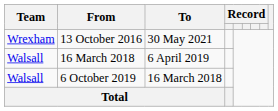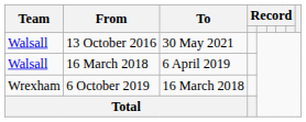13 October 2016 | Team: Wrexham -> Walsall
6 October 2019 | Team: Walsall -> Wrexham
